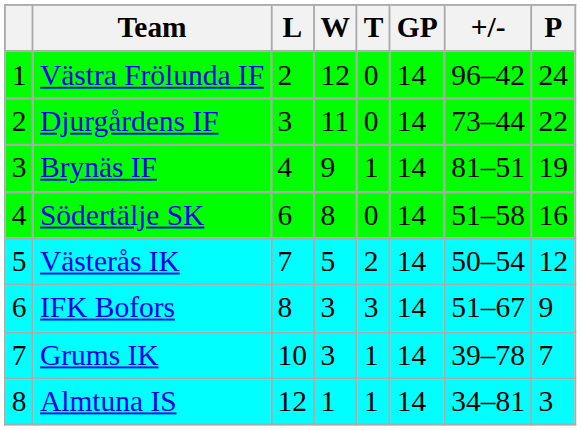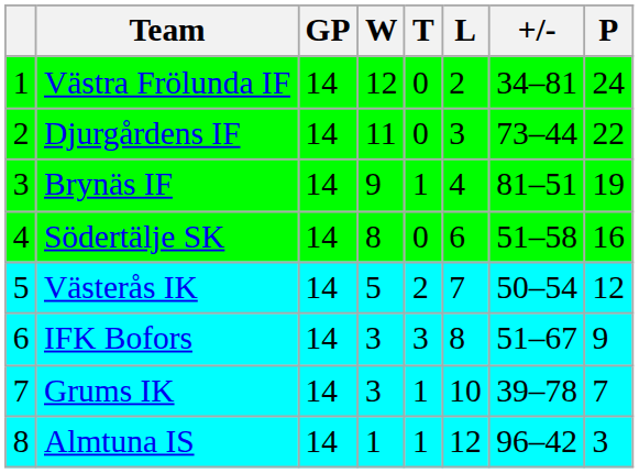columns swapped: GP <-> L
Västra Frölunda IF | +/-: 96–42 -> 34–81
Almtuna IS | +/-: 34–81 -> 96–42
